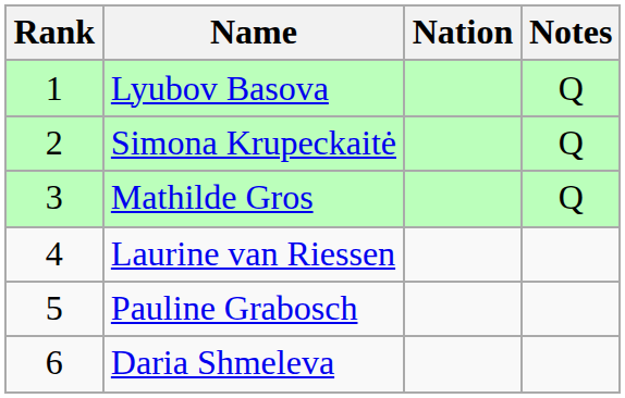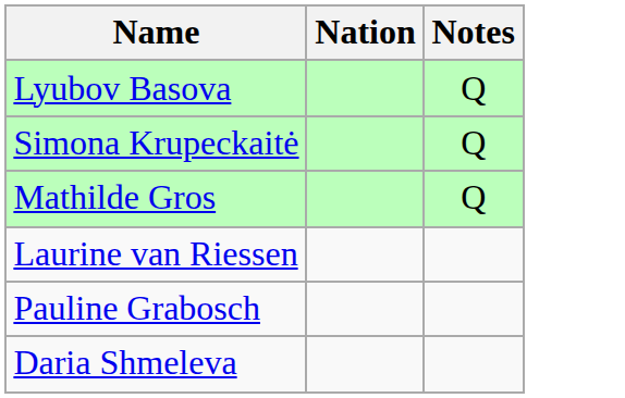- column: Rank | 1 | 2 | 3 | 4 | 5 | 6
